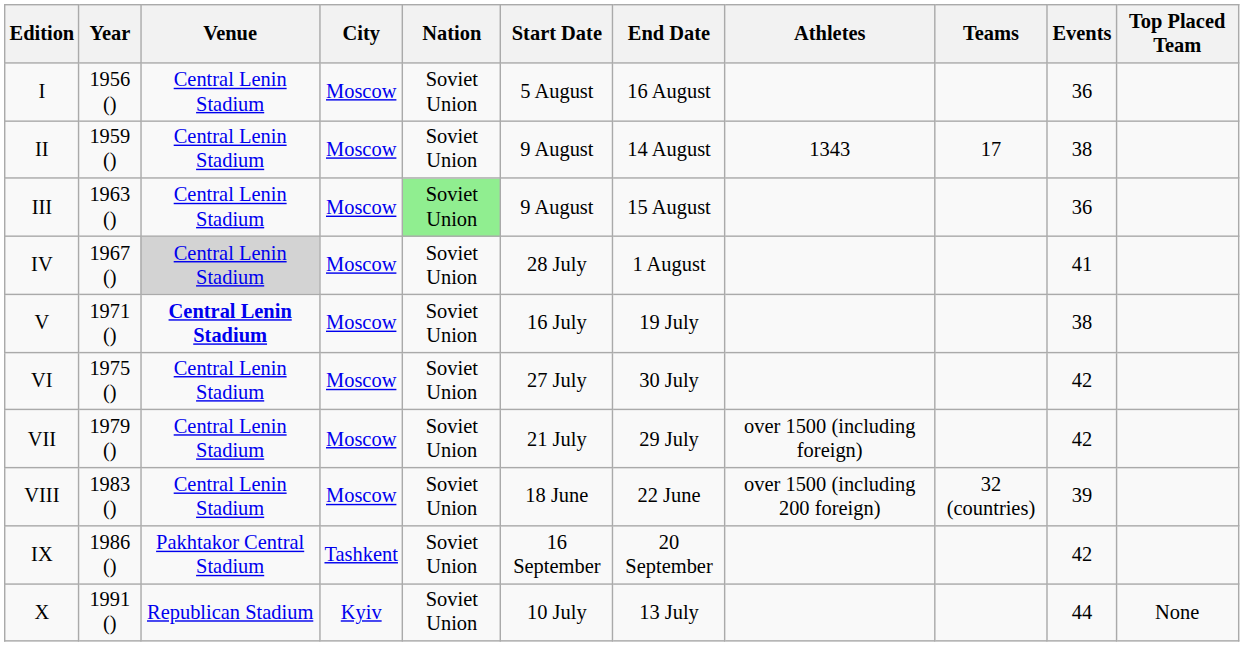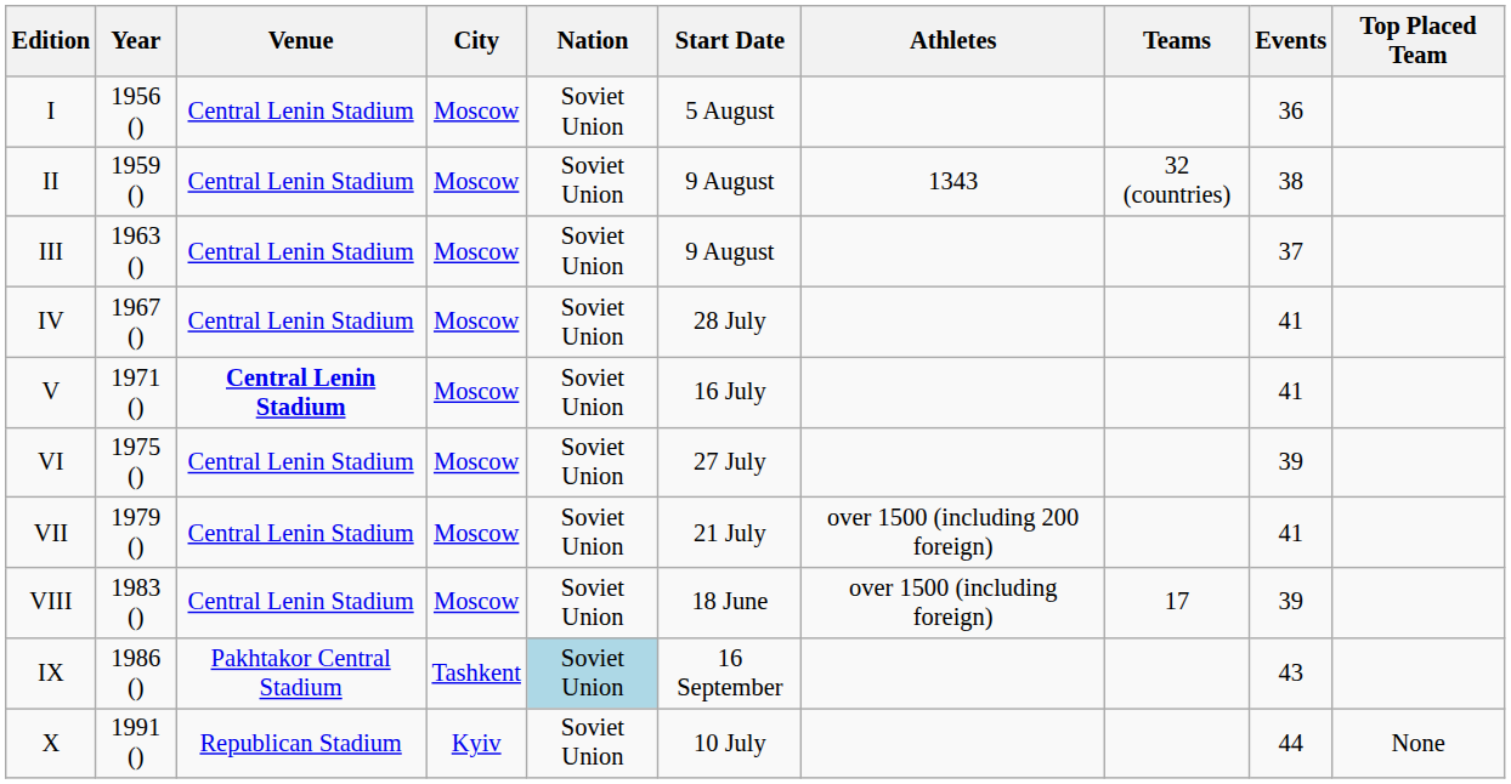- column: End Date | 16 August | 14 August | 15 August | 1 August | 19 July | 30 July | 29 July | 22 June | 20 September | 13 July
II | Teams: 17 -> 32 (countries)
III | Nation: lightgreen background -> no background
III | Events: 36 -> 37
IV | Venue: lightgrey background -> no background
V | Events: 38 -> 41
VI | Events: 42 -> 39
VII | Athletes: over 1500 (including foreign) -> over 1500 (including 200 foreign)
VII | Events: 42 -> 41
VIII | Athletes: over 1500 (including 200 foreign) -> over 1500 (including foreign)
VIII | Teams: 32 (countries) -> 17
IX | Nation: no background -> lightblue background
IX | Events: 42 -> 43
